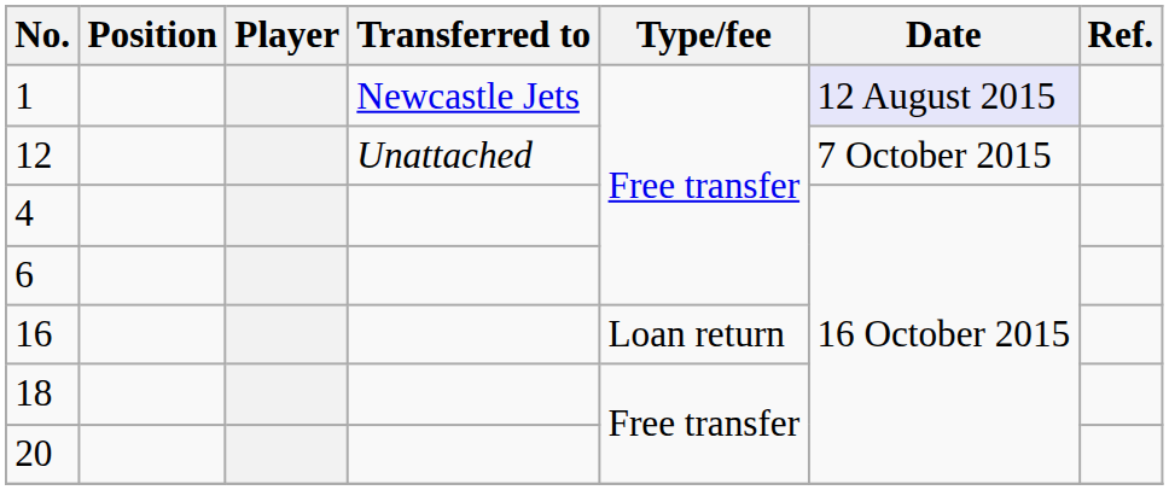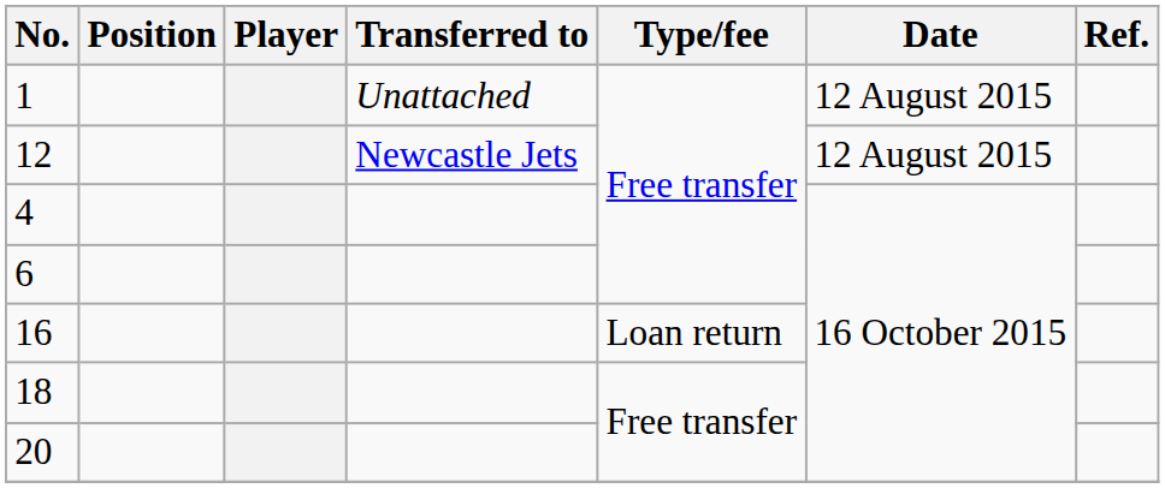1 | Transferred to: Newcastle Jets -> Unattached
1 | Date: lavender background -> no background
12 | Transferred to: Unattached -> Newcastle Jets
12 | Date: 7 October 2015 -> 12 August 2015
